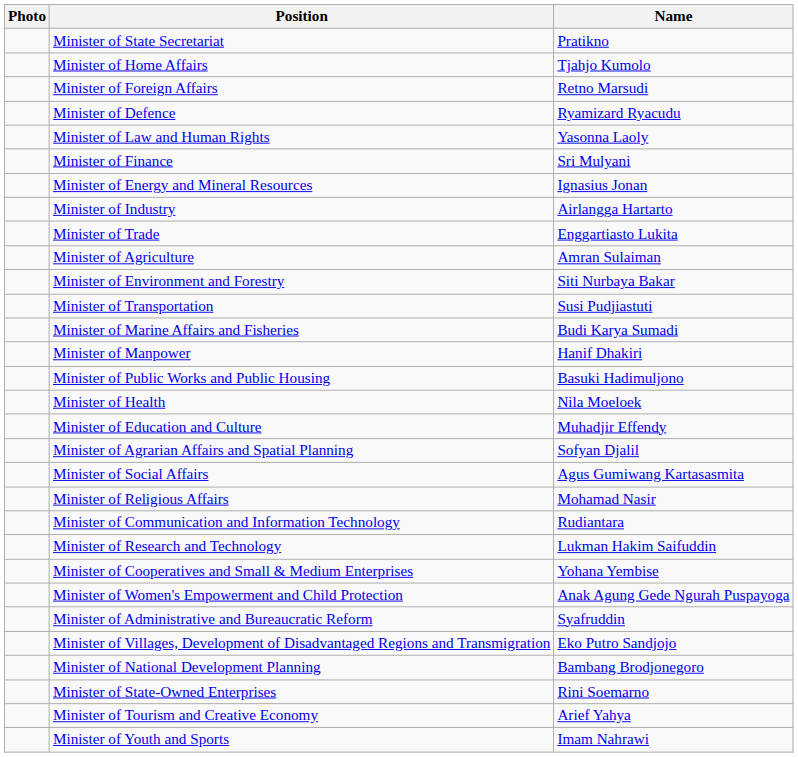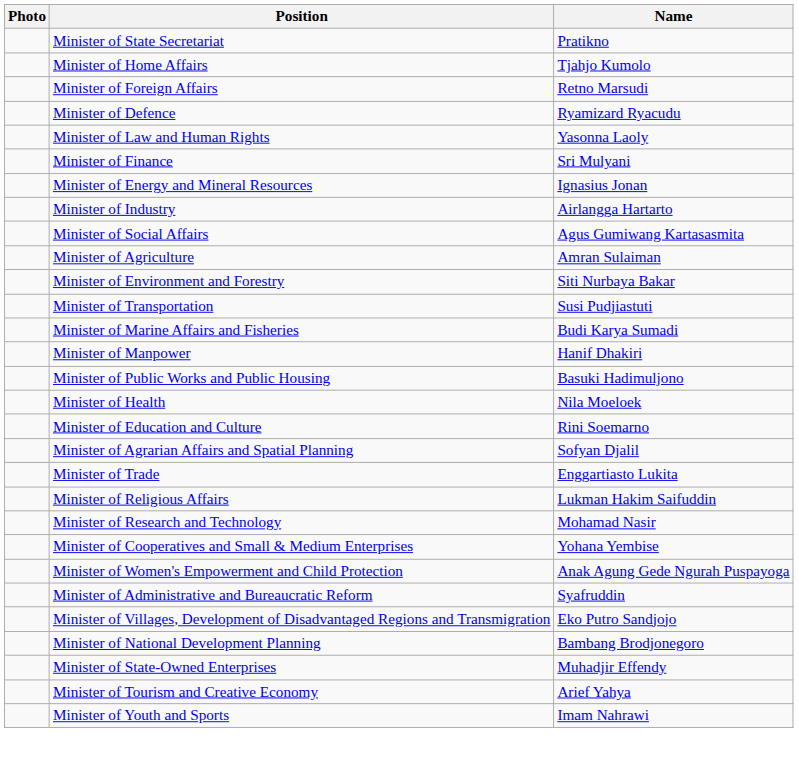rows swapped: Minister of Trade <-> Minister of Social Affairs
Minister of Education and Culture | Name: Muhadjir Effendy -> Rini Soemarno
Minister of Religious Affairs | Name: Mohamad Nasir -> Lukman Hakim Saifuddin
- row: Minister of Communication and Information Technology | Rudiantara
Minister of Research and Technology | Name: Lukman Hakim Saifuddin -> Mohamad Nasir
Minister of State-Owned Enterprises | Name: Rini Soemarno -> Muhadjir Effendy
